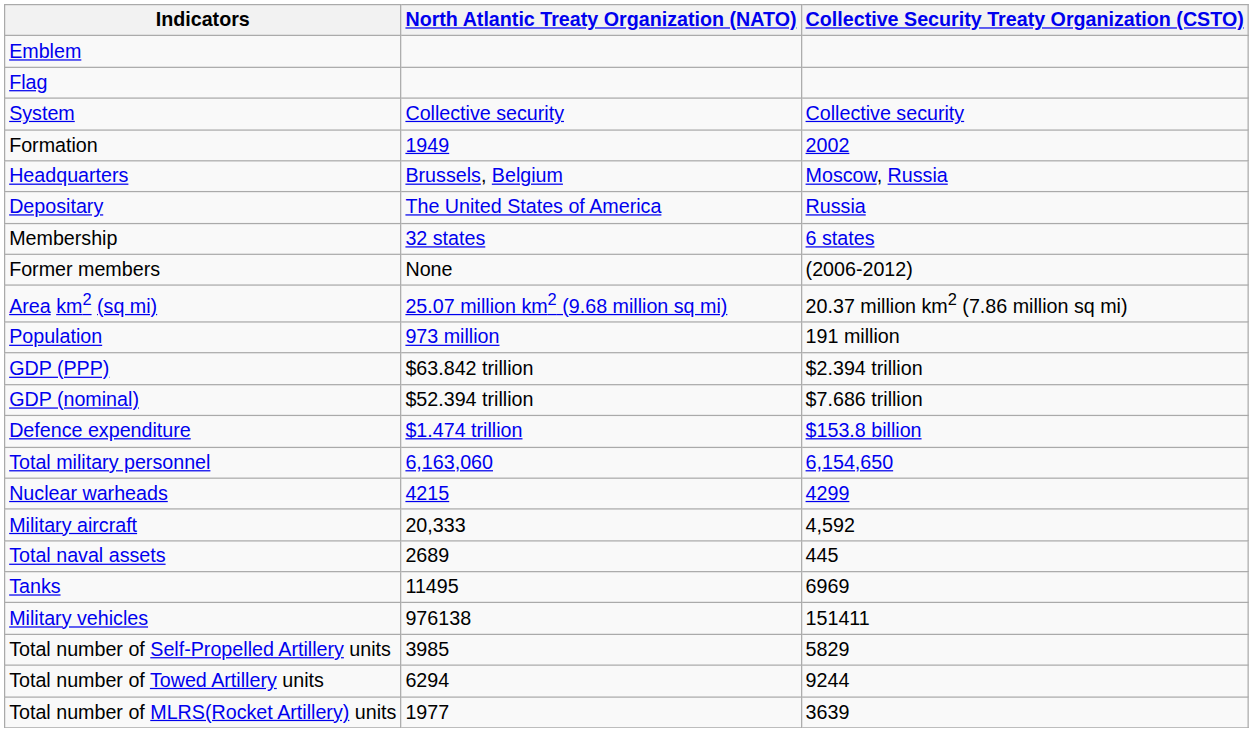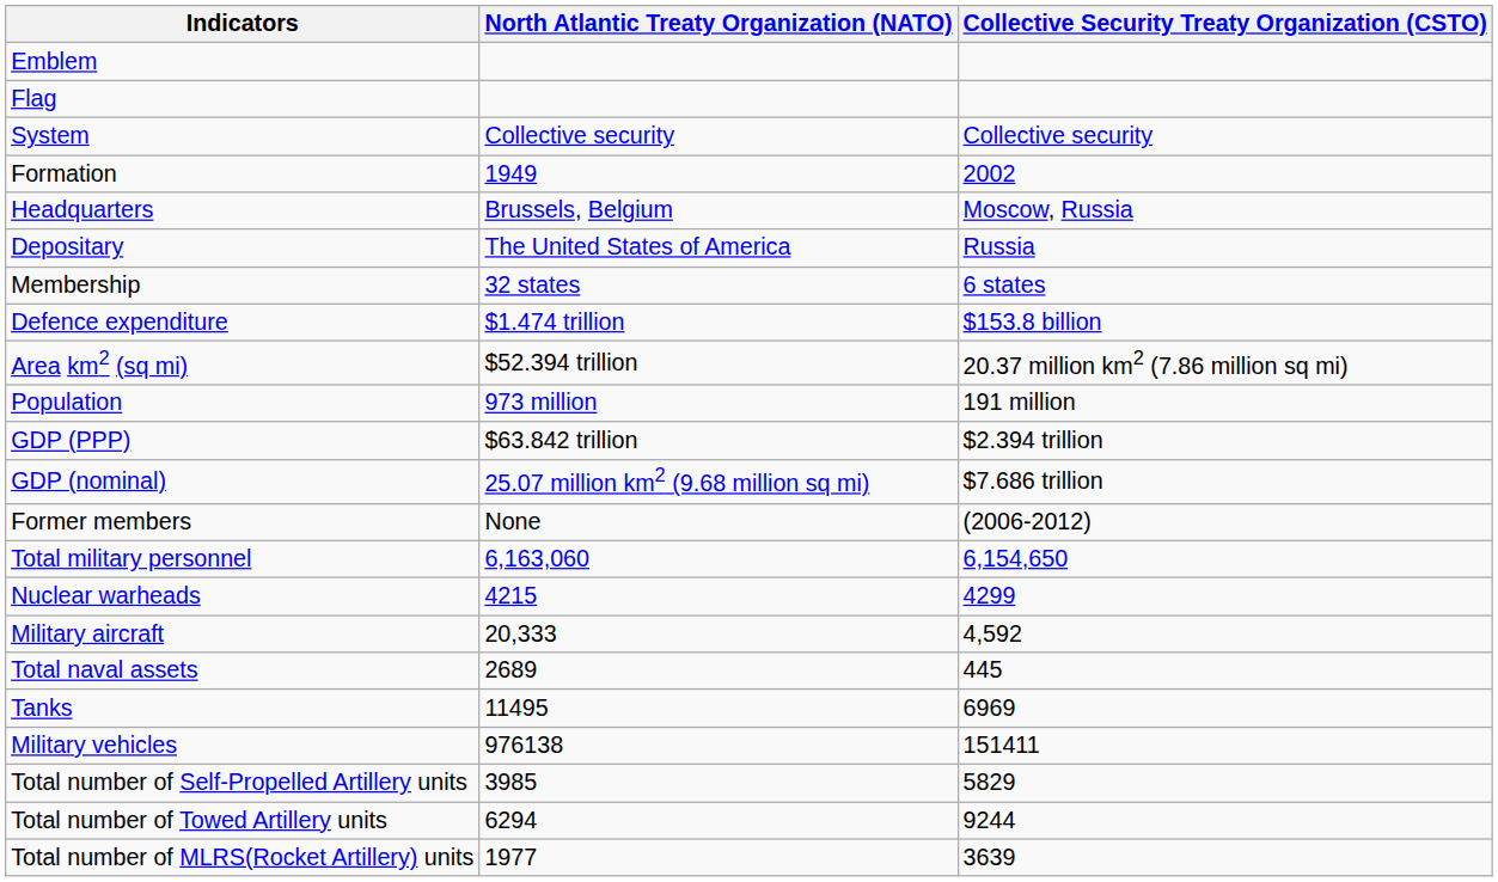rows swapped: Former members <-> Defence expenditure
Area km2 (sq mi) | North Atlantic Treaty Organization (NATO): 25.07 million km2 (9.68 million sq mi) -> $52.394 trillion
GDP (nominal) | North Atlantic Treaty Organization (NATO): $52.394 trillion -> 25.07 million km2 (9.68 million sq mi)
